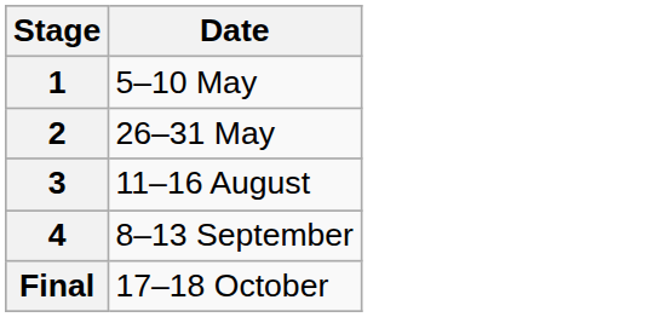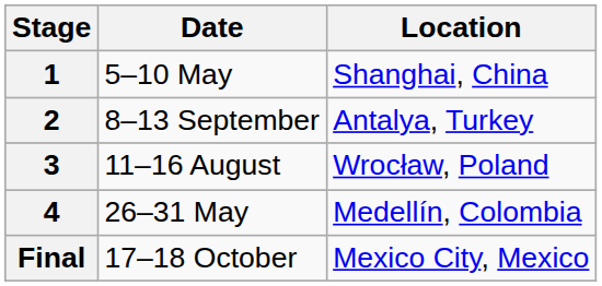+ column: Location | Shanghai, China | Antalya, Turkey | Wrocław, Poland | Medellín, Colombia | Mexico City, Mexico
2 | Date: 26–31 May -> 8–13 September
4 | Date: 8–13 September -> 26–31 May
